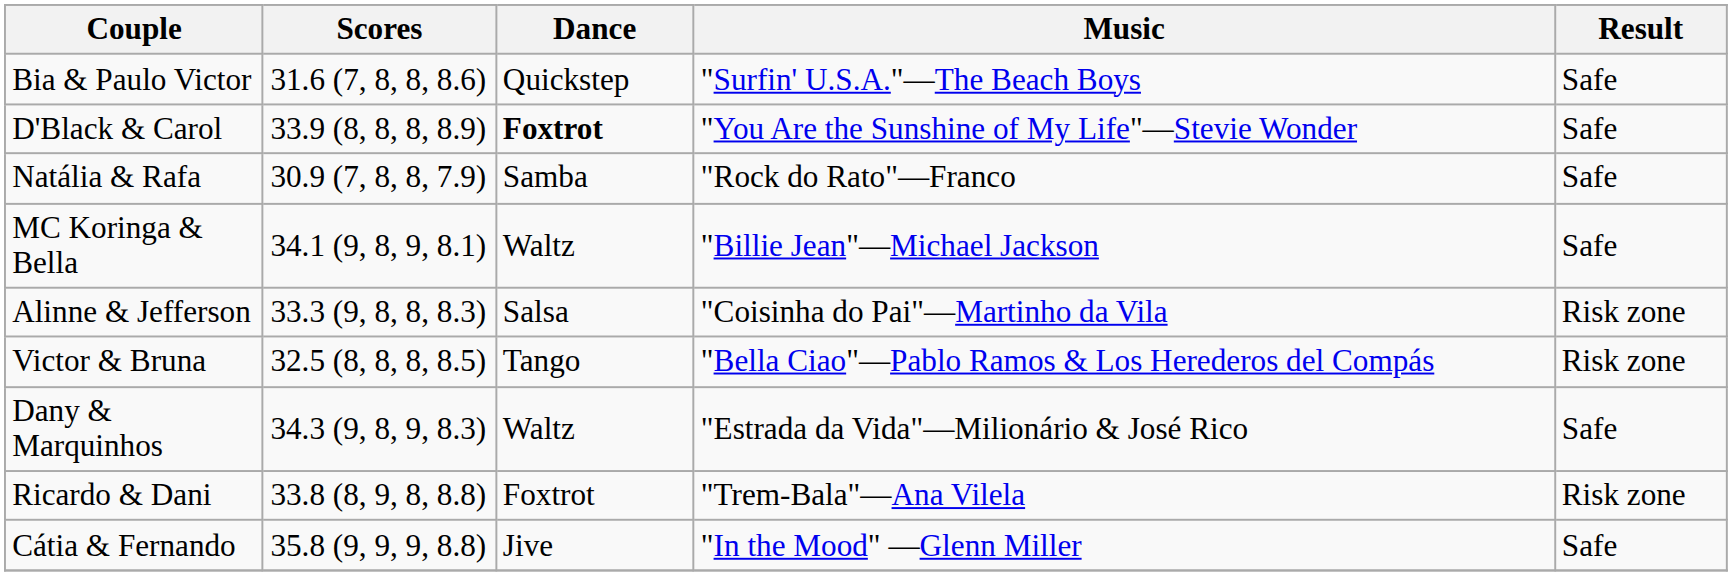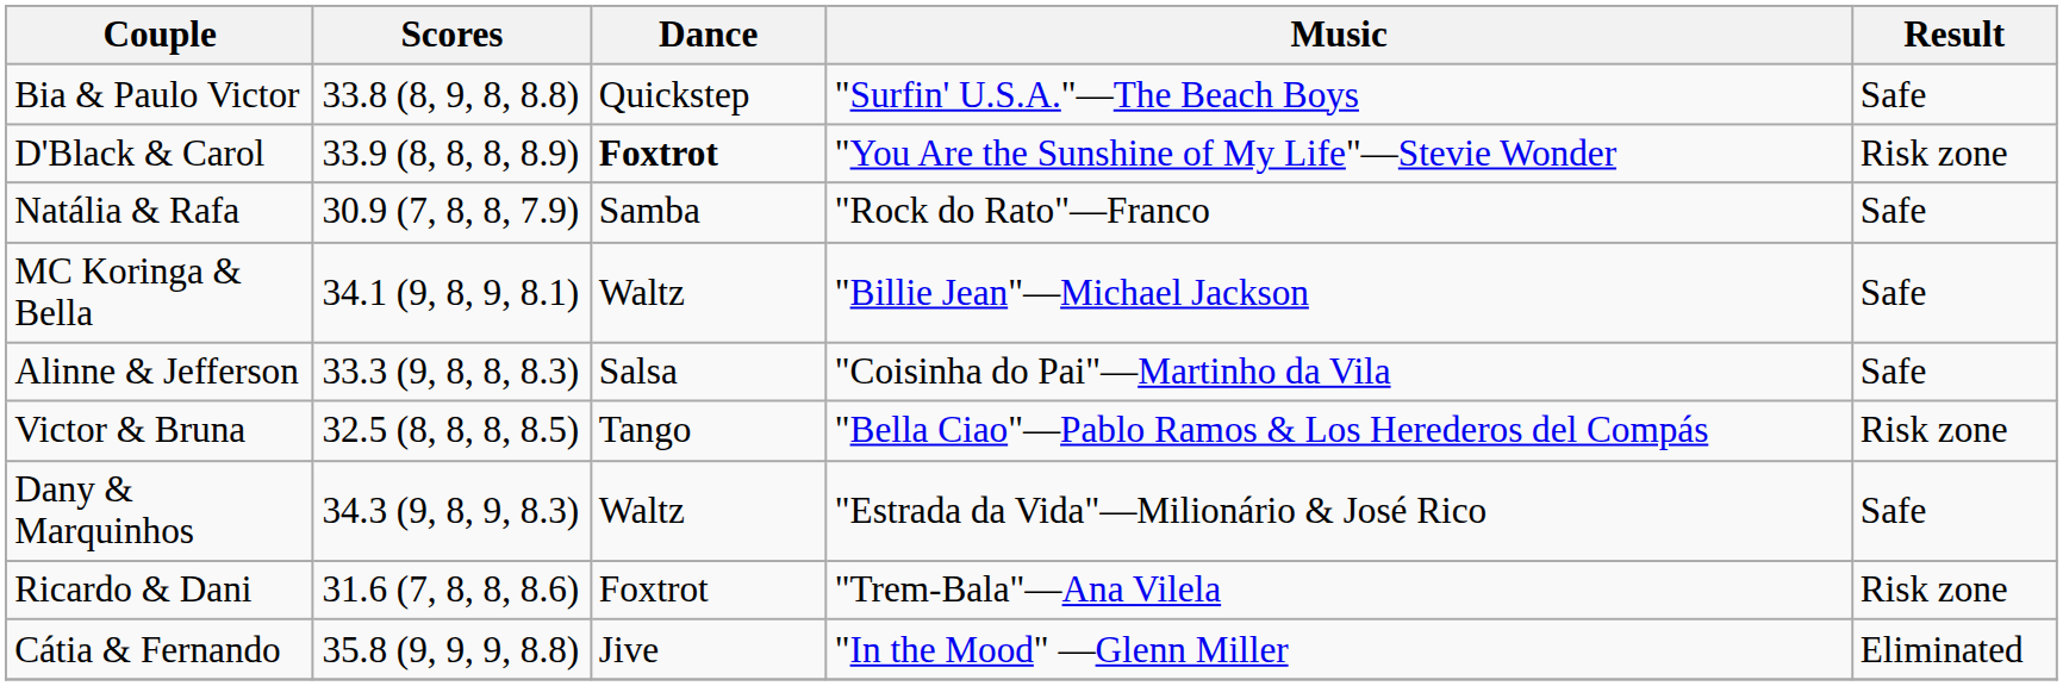Bia & Paulo Victor | Scores: 31.6 (7, 8, 8, 8.6) -> 33.8 (8, 9, 8, 8.8)
D'Black & Carol | Result: Safe -> Risk zone
Alinne & Jefferson | Result: Risk zone -> Safe
Ricardo & Dani | Scores: 33.8 (8, 9, 8, 8.8) -> 31.6 (7, 8, 8, 8.6)
Cátia & Fernando | Result: Safe -> Eliminated
